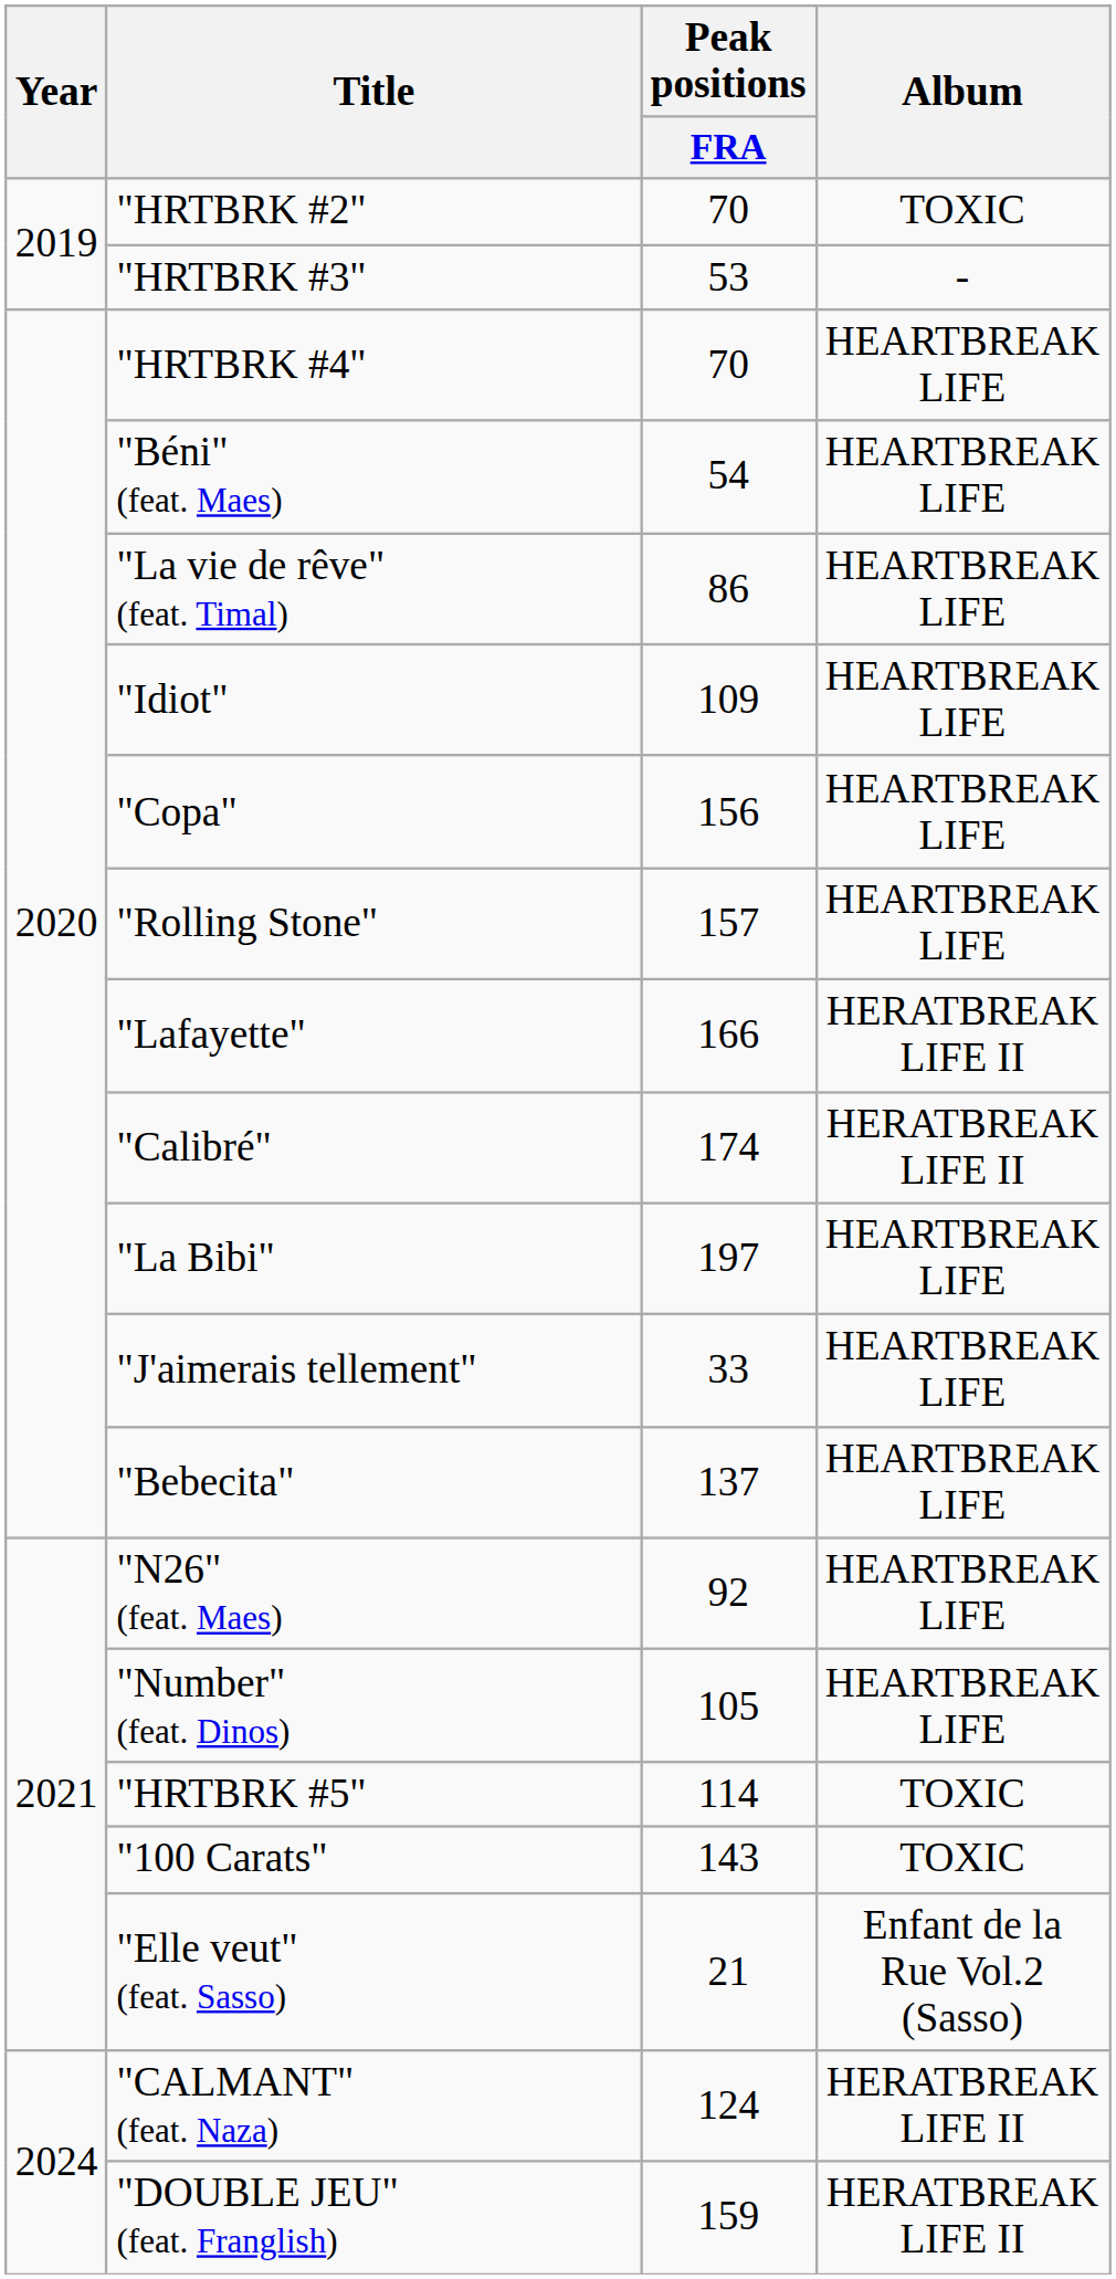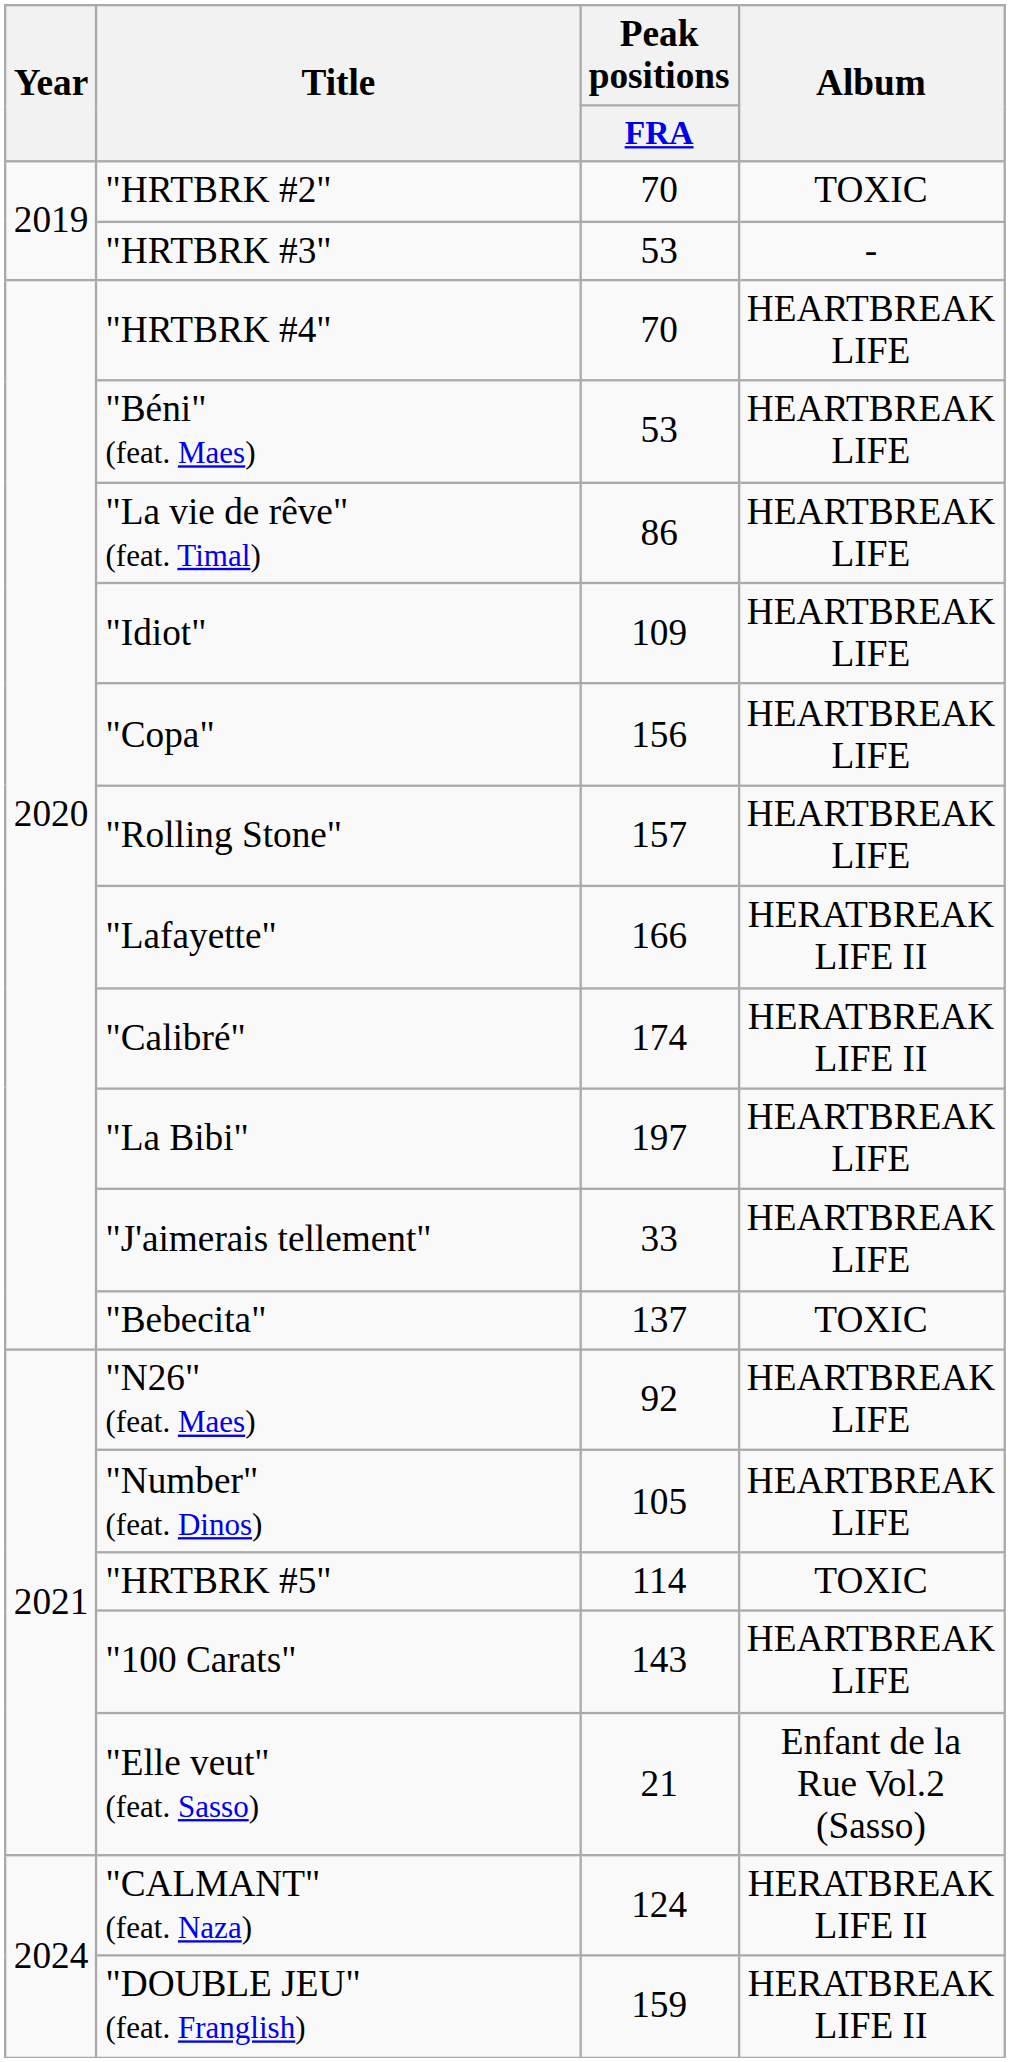"Béni" (feat. Maes) | Peak positions / FRA: 54 -> 53
"Bebecita" | Album: HEARTBREAK LIFE -> TOXIC
"100 Carats" | Album: TOXIC -> HEARTBREAK LIFE
